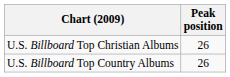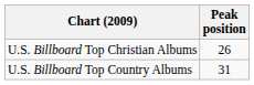U.S. Billboard Top Country Albums | Peak position: 26 -> 31
